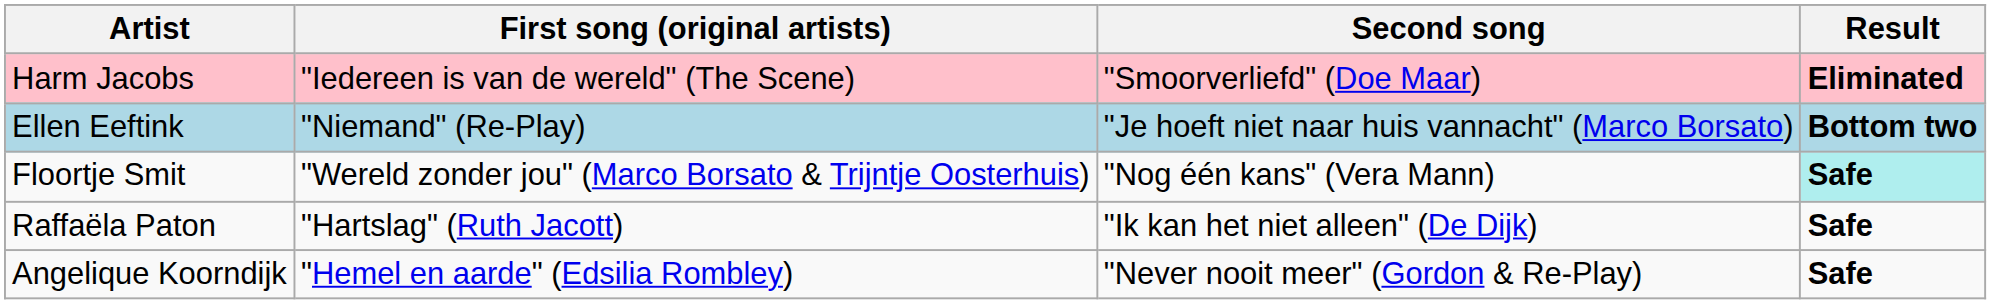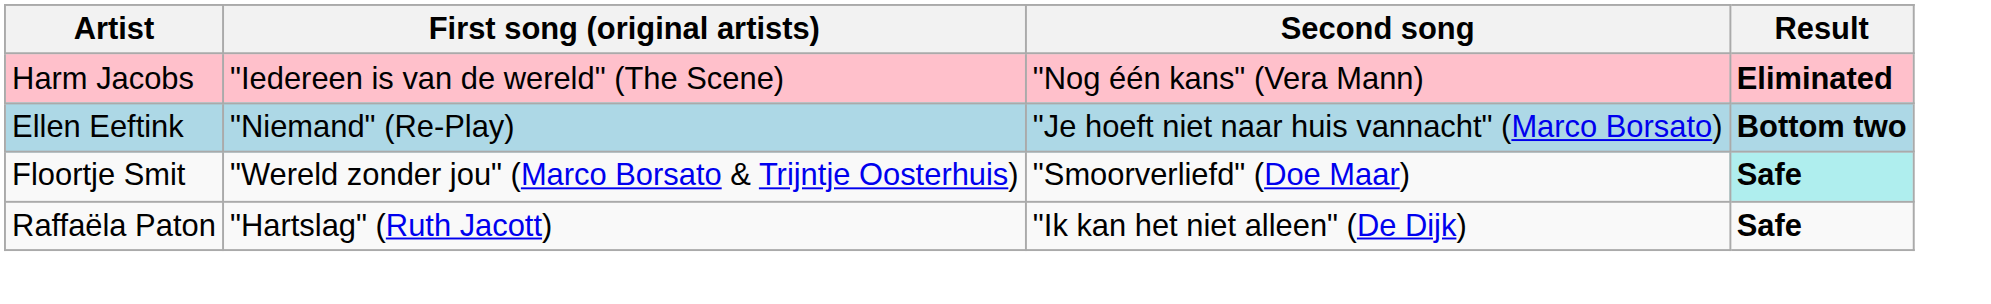Harm Jacobs | Second song: "Smoorverliefd" (Doe Maar) -> "Nog één kans" (Vera Mann)
Floortje Smit | Second song: "Nog één kans" (Vera Mann) -> "Smoorverliefd" (Doe Maar)
- row: Angelique Koorndijk | "Hemel en aarde" (Edsilia Rombley) | "Never nooit meer" (Gordon & Re-Play) | Safe
